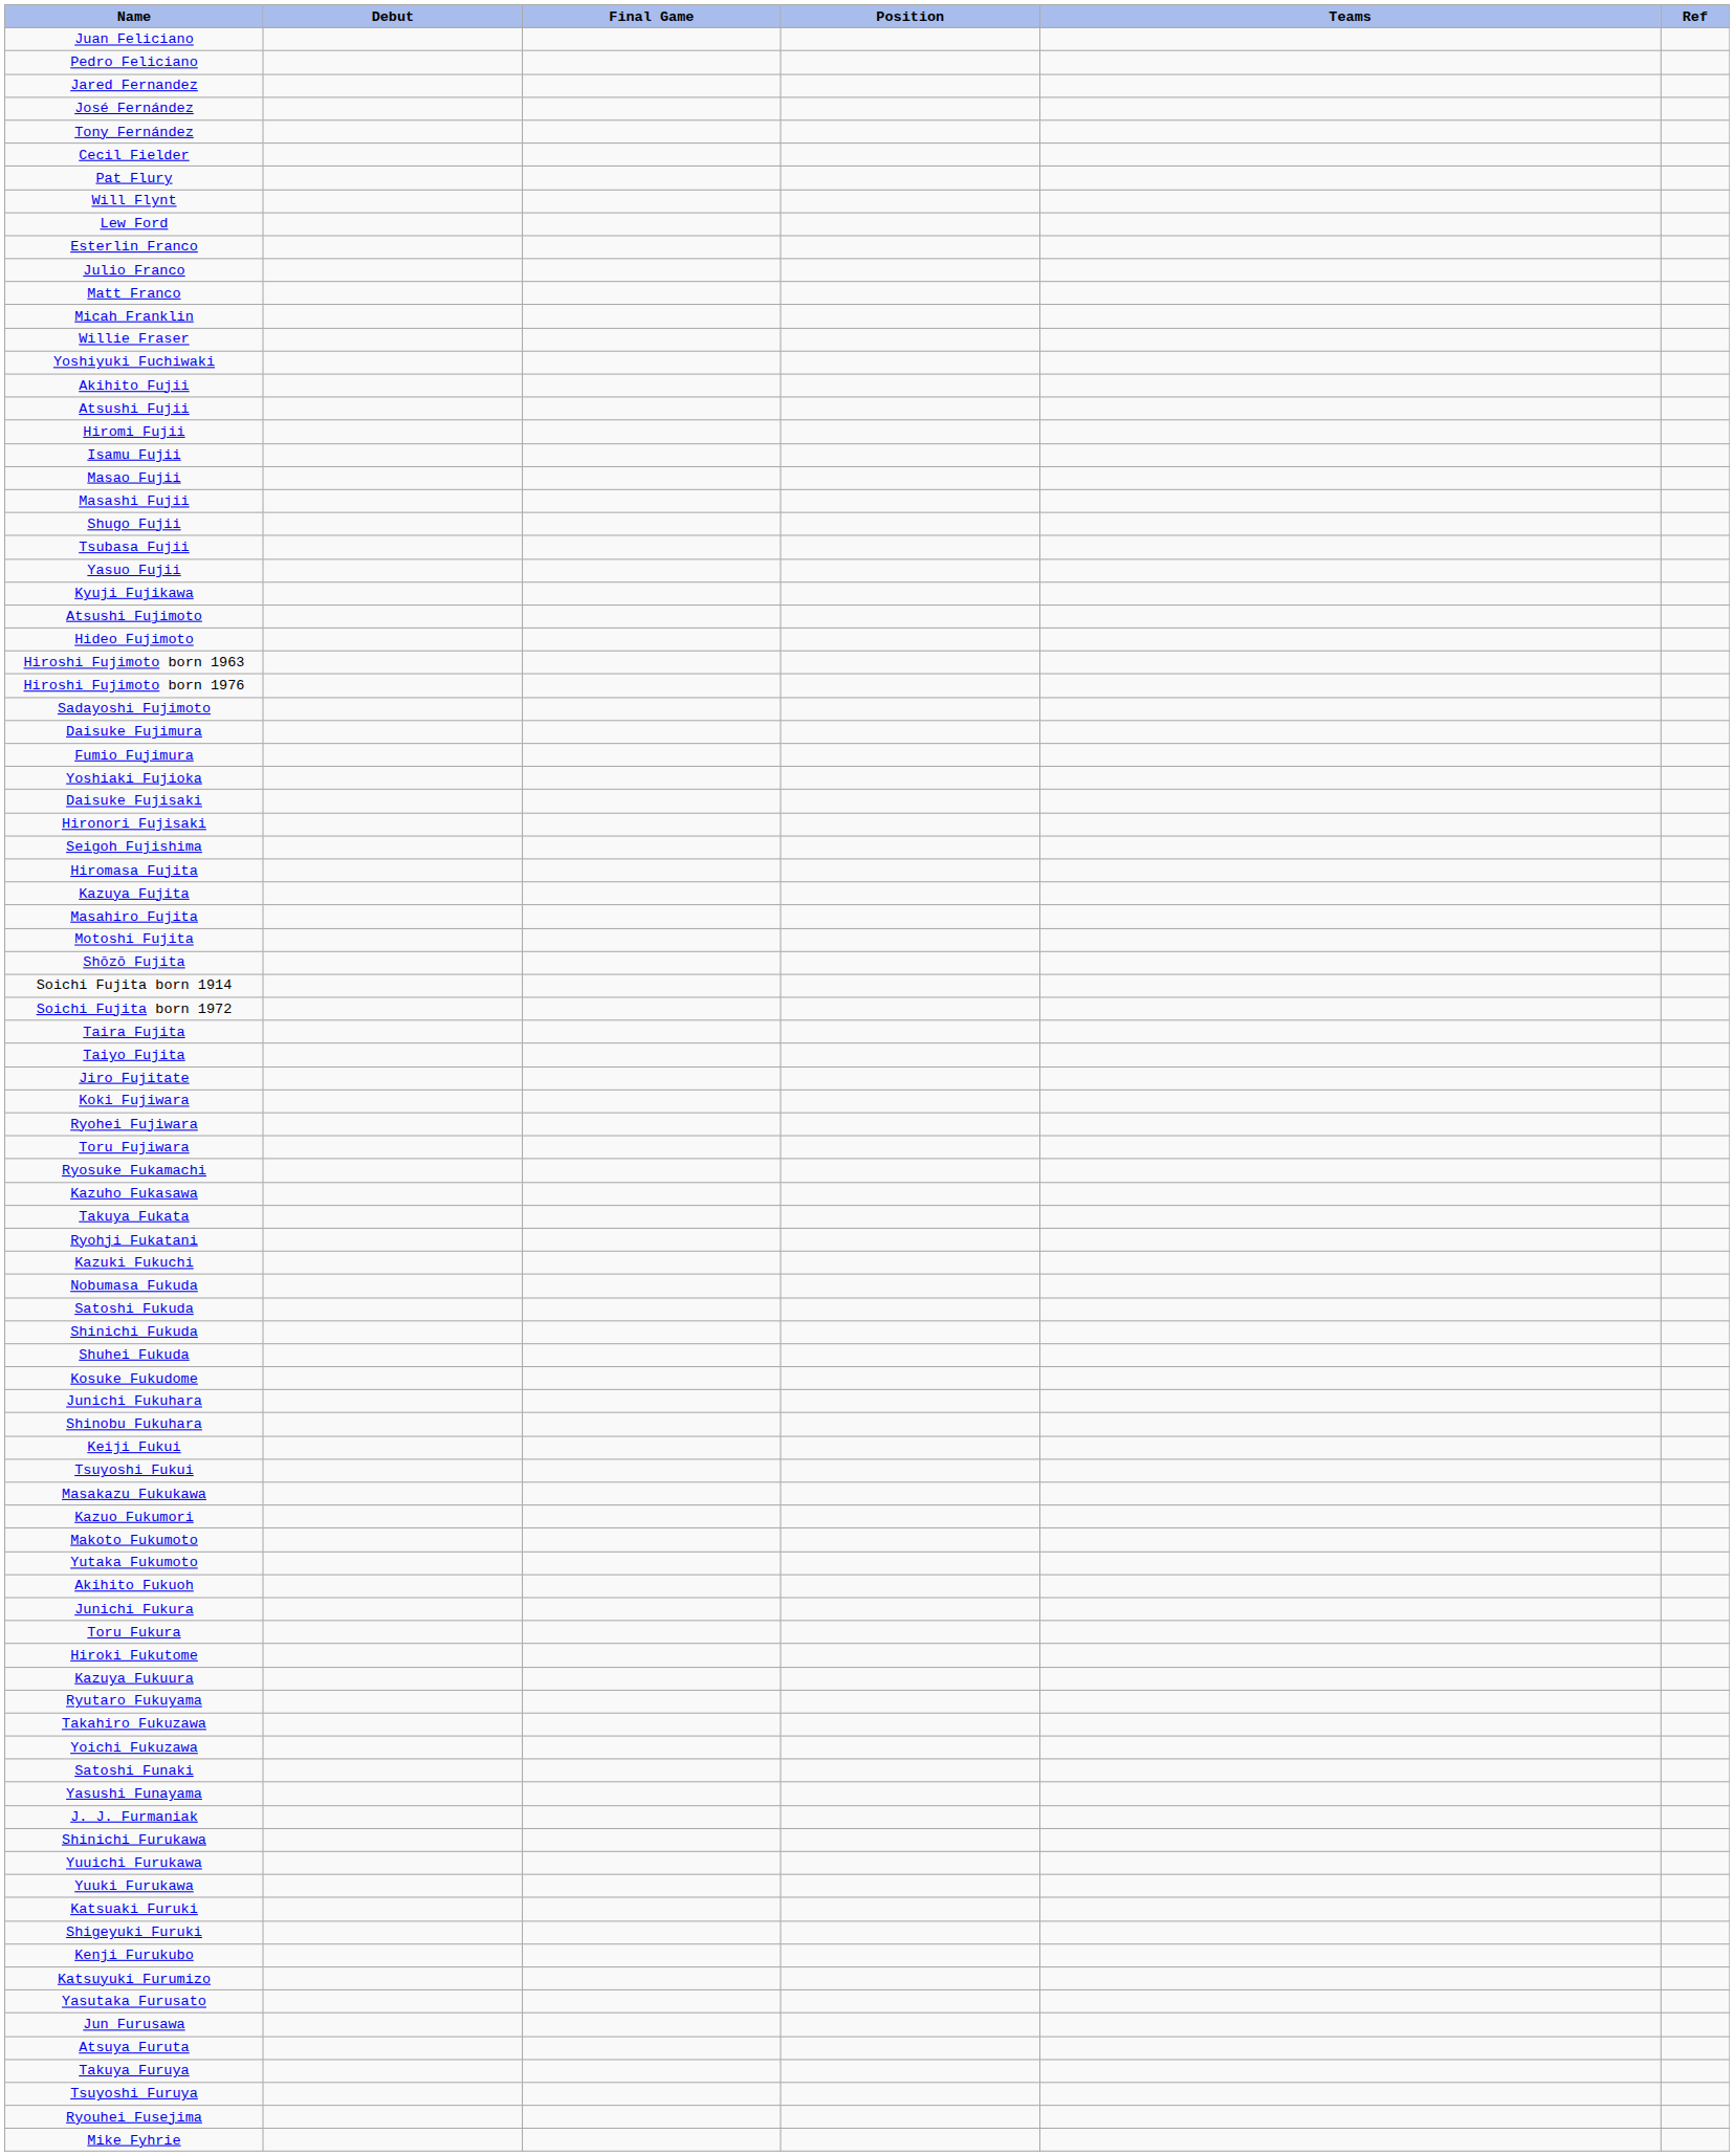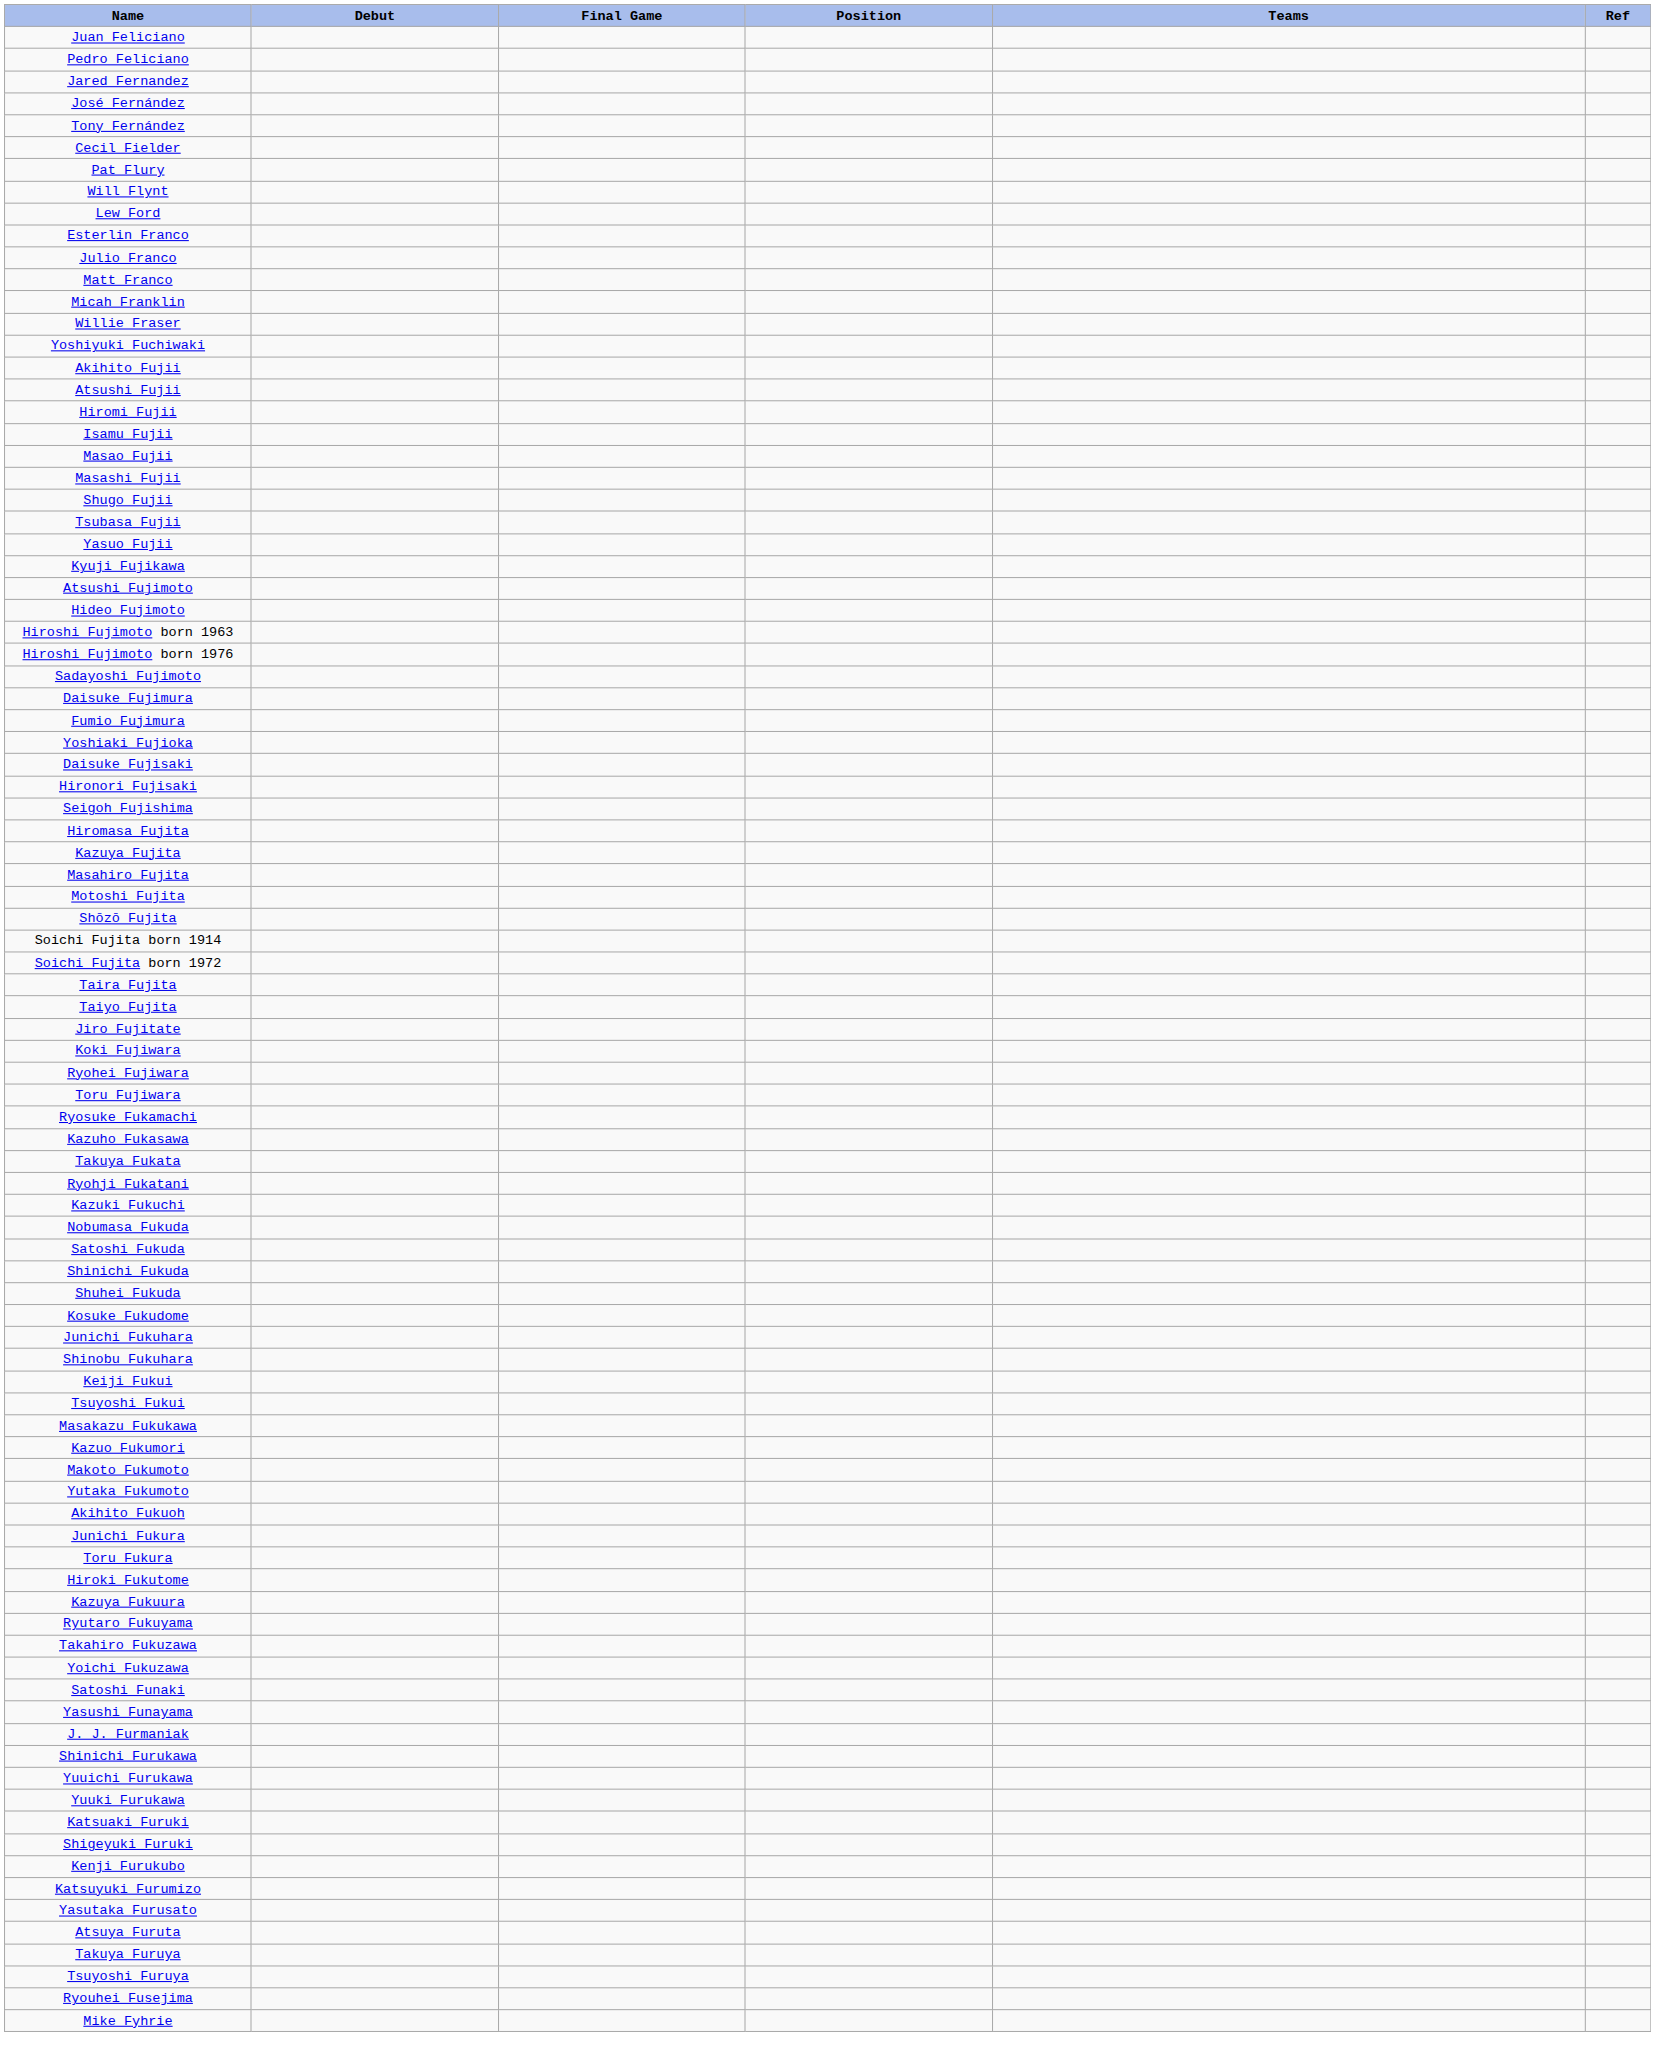- row: Jun Furusawa
